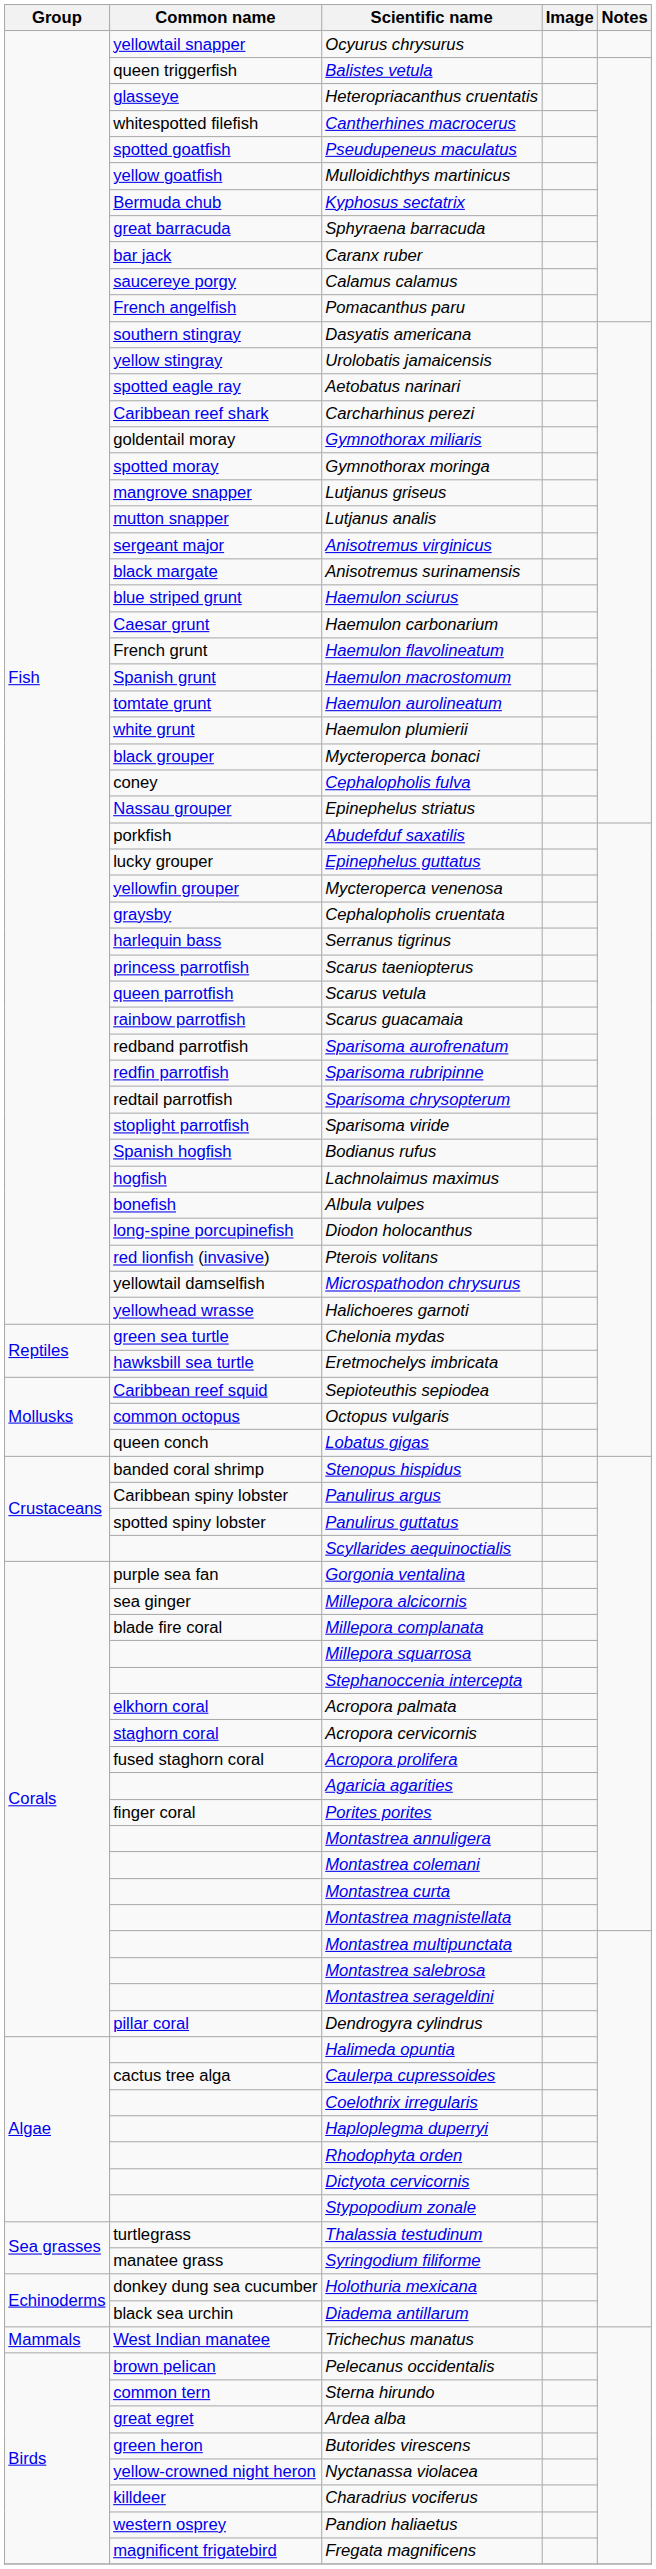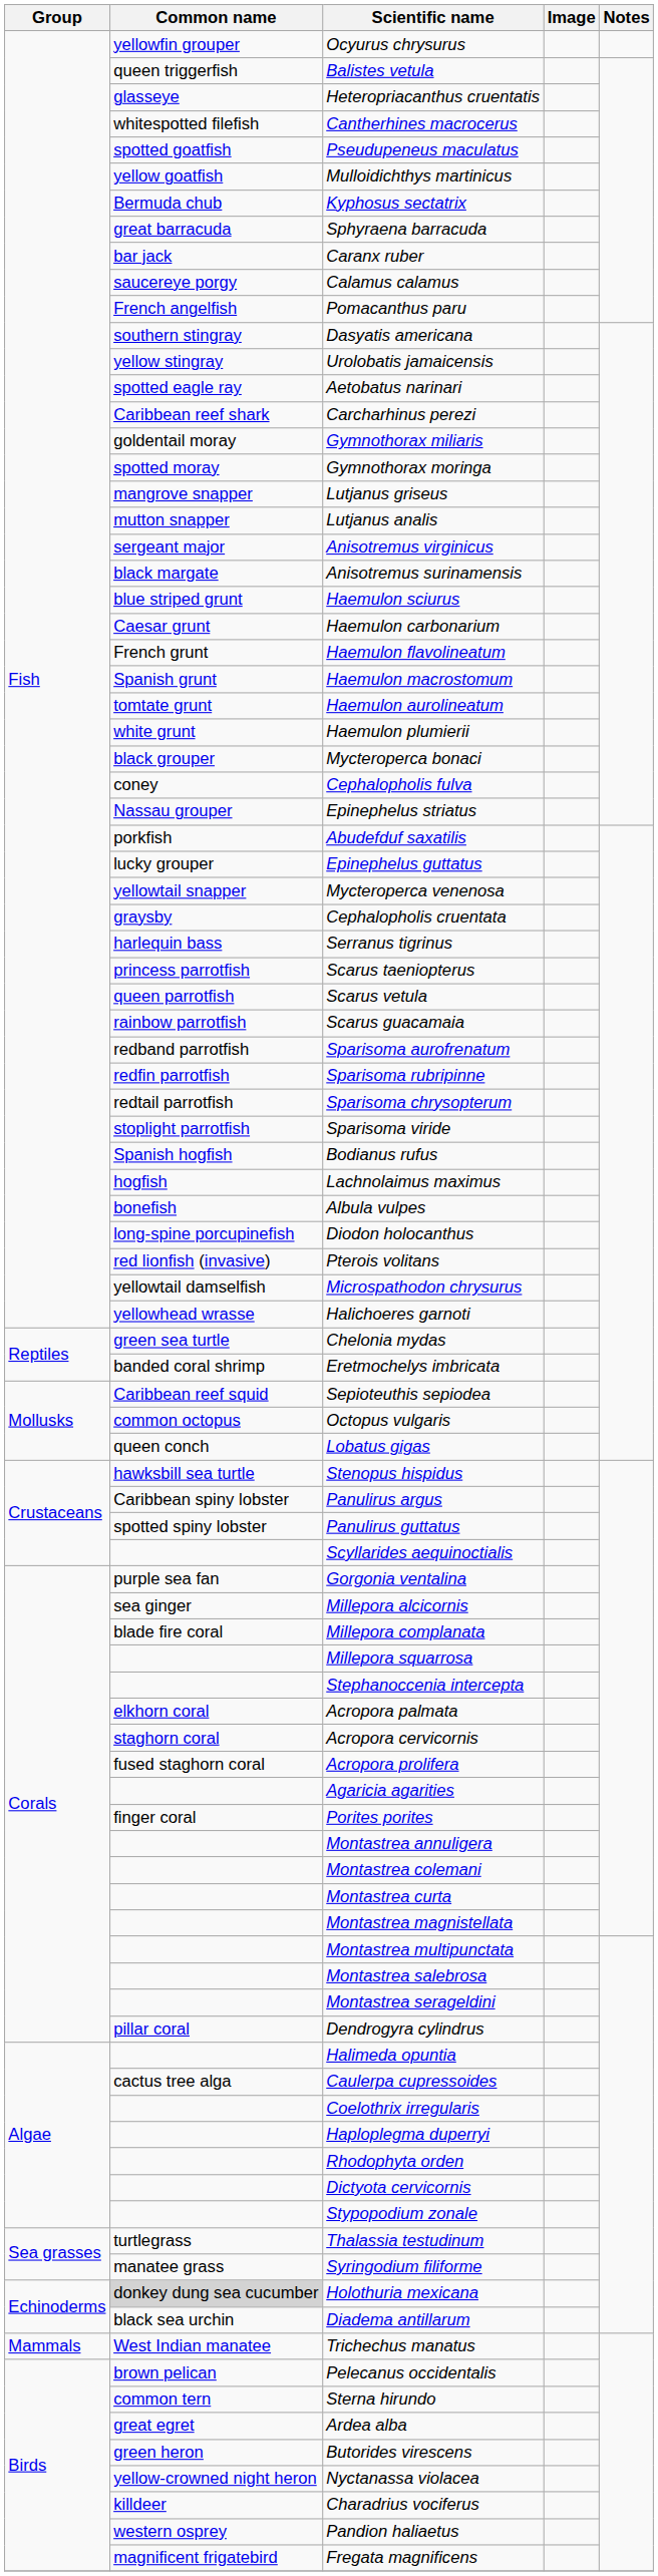Ocyurus chrysurus | Common name: yellowtail snapper -> yellowfin grouper
Mycteroperca venenosa | Common name: yellowfin grouper -> yellowtail snapper
Eretmochelys imbricata | Common name: hawksbill sea turtle -> banded coral shrimp
Stenopus hispidus | Common name: banded coral shrimp -> hawksbill sea turtle
Holothuria mexicana | Common name: no background -> lightgrey background
